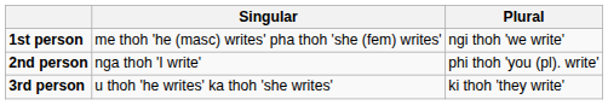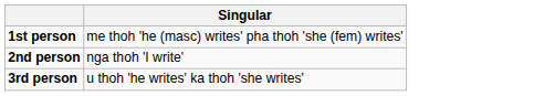- column: Plural | ngi thoh 'we write' | phi thoh 'you (pl). write' | ki thoh 'they write'
